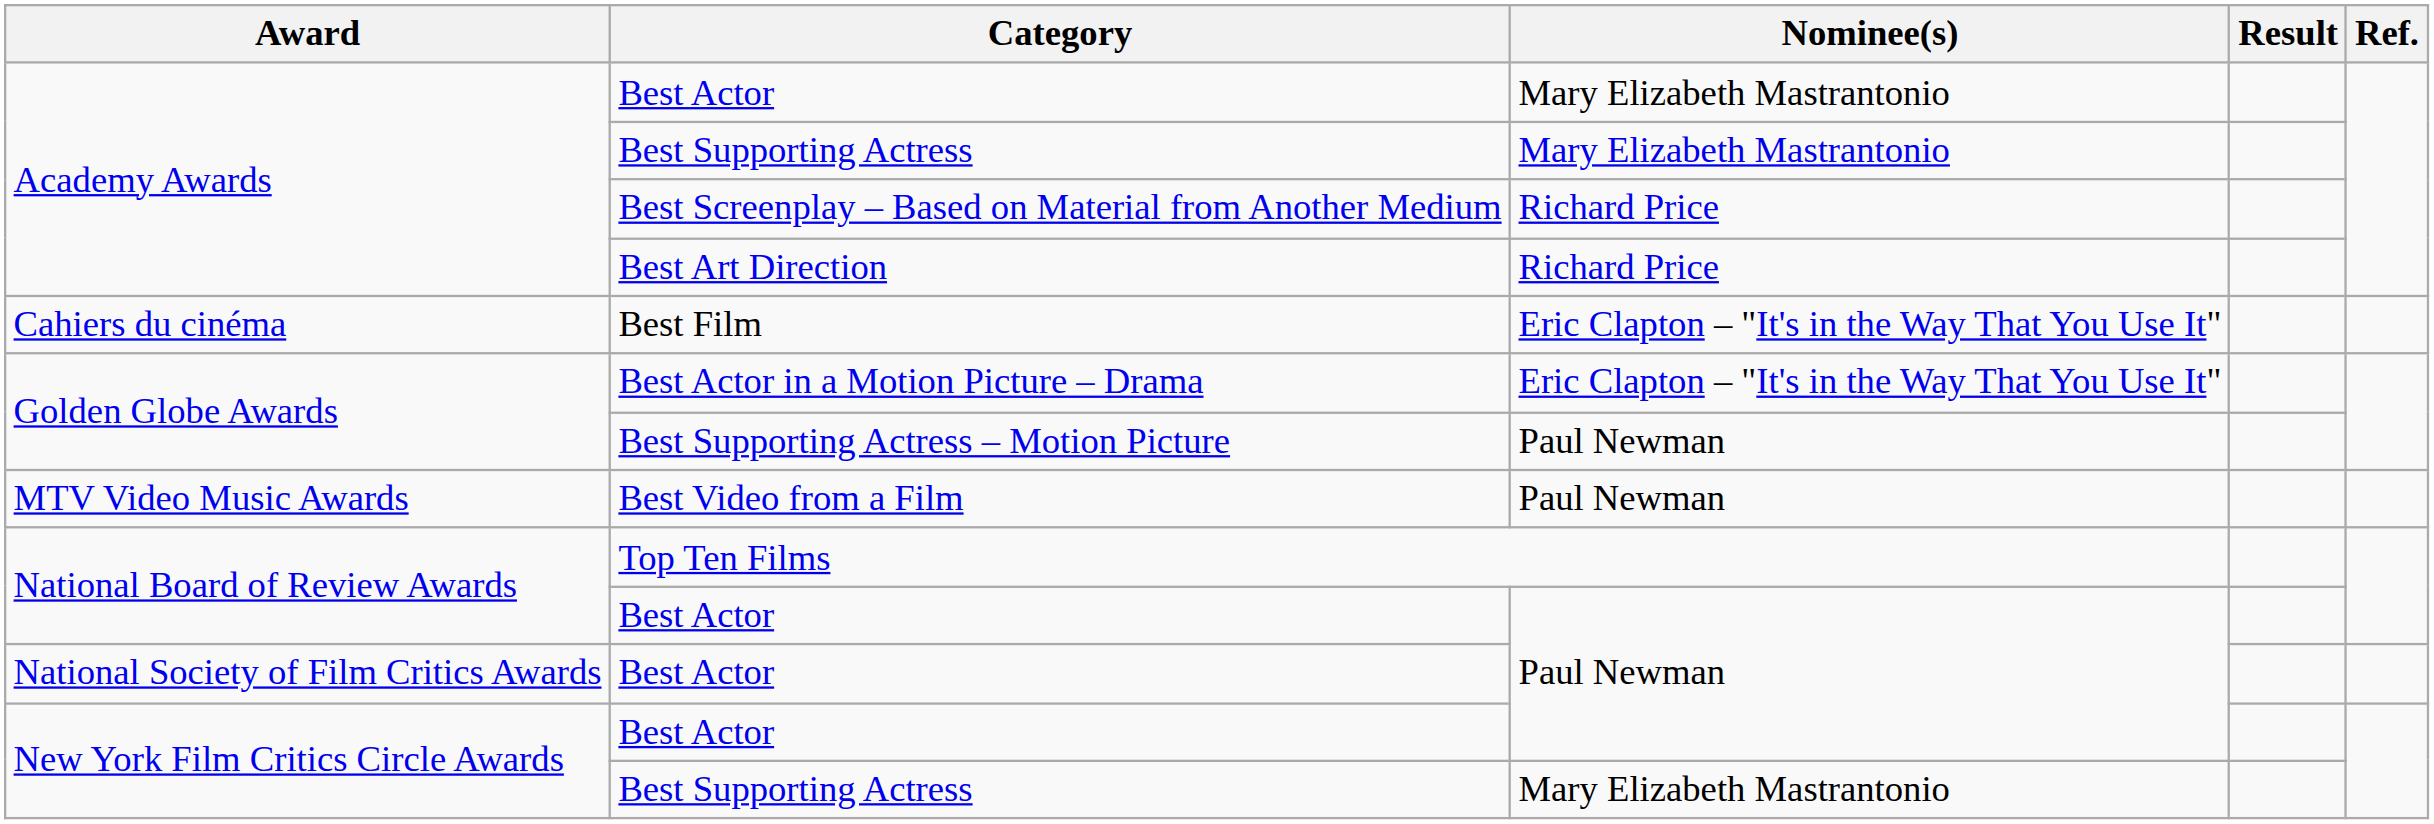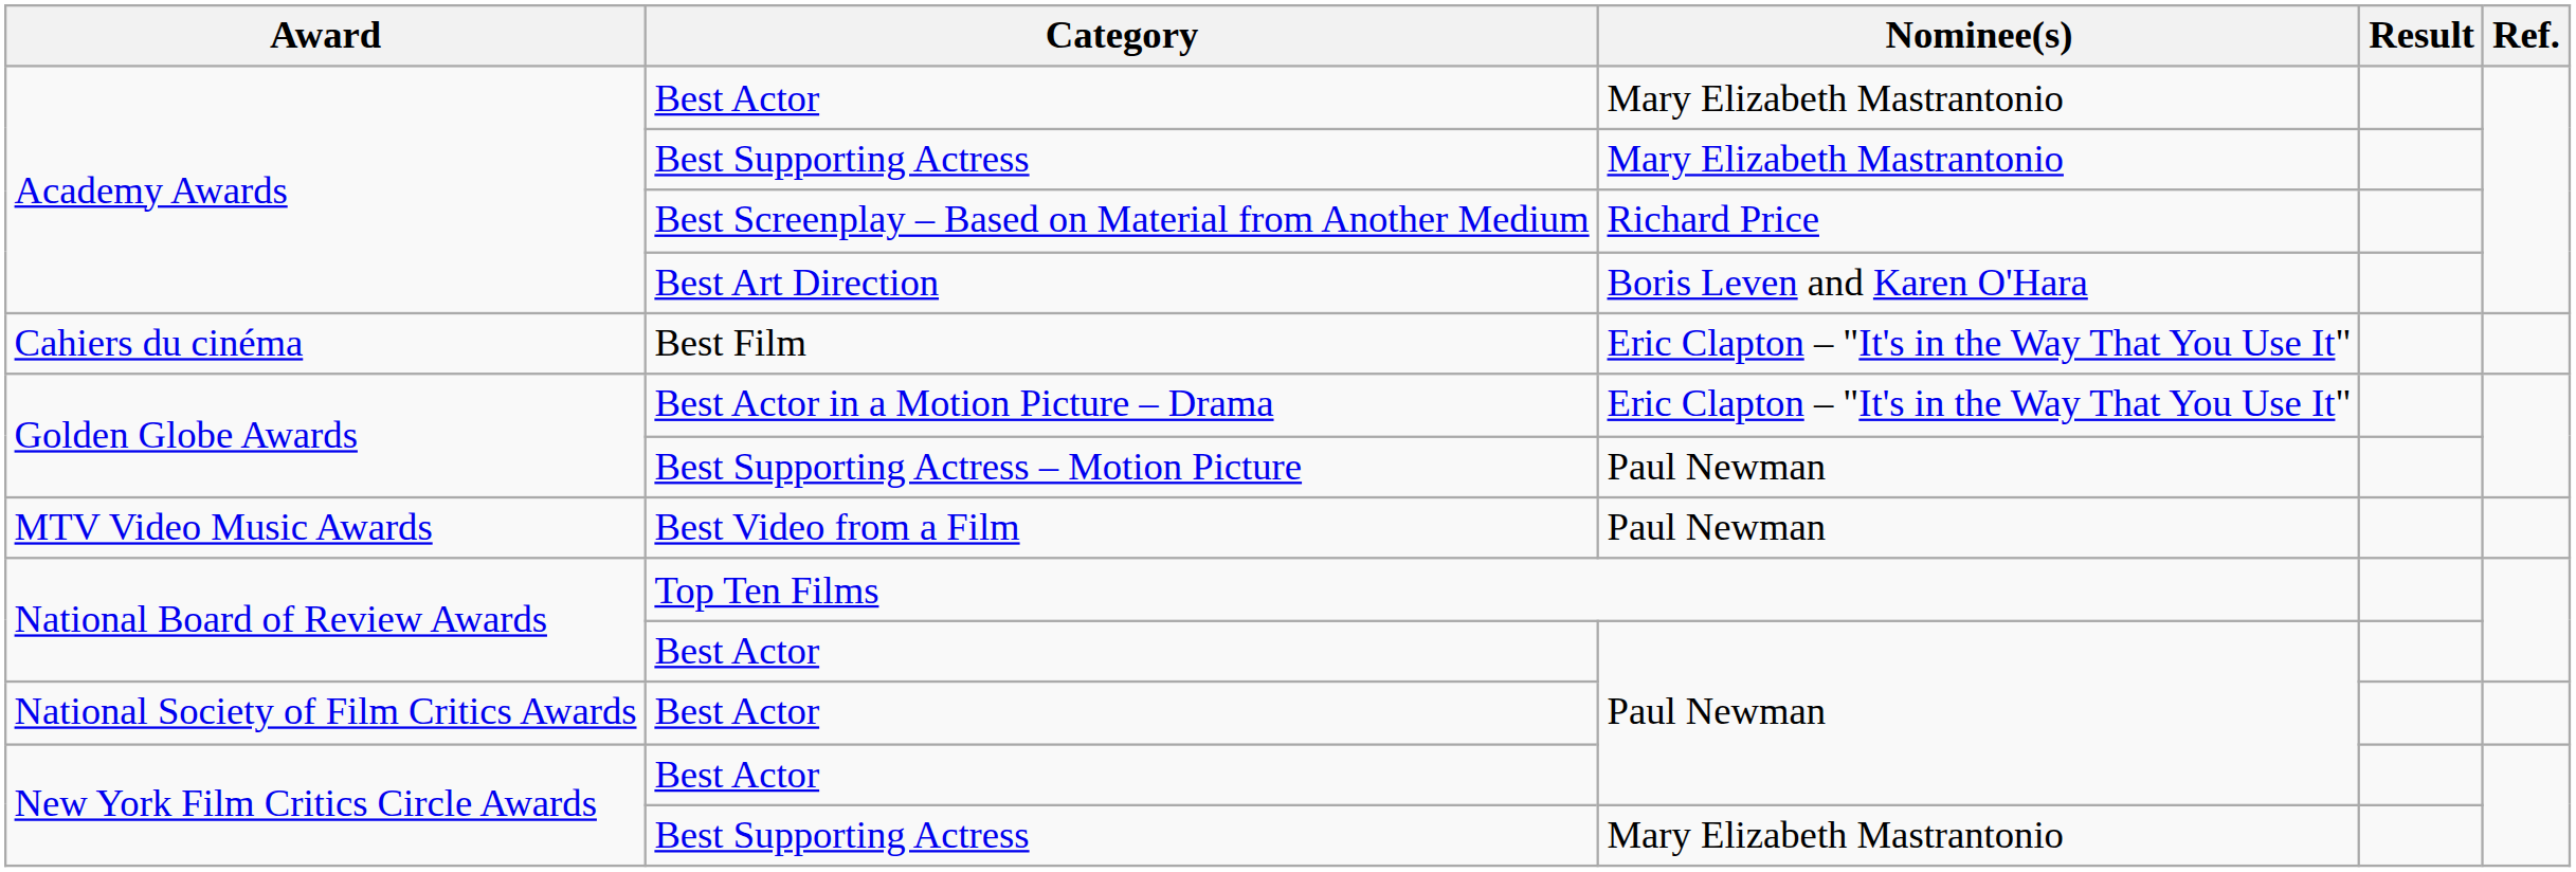Best Art Direction | Nominee(s): Richard Price -> Boris Leven and Karen O'Hara
